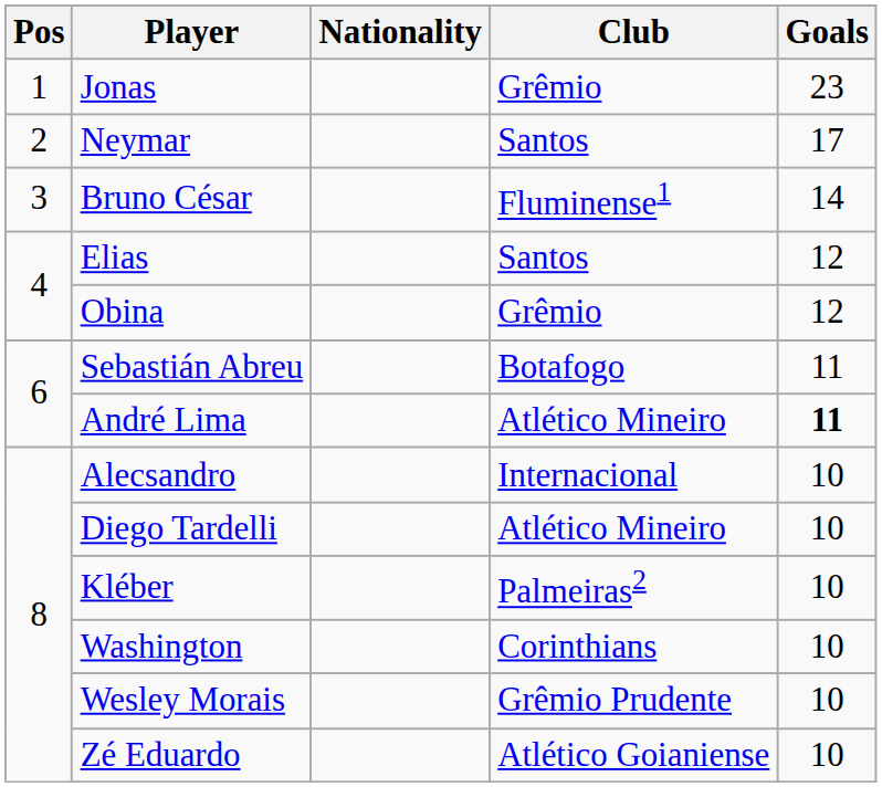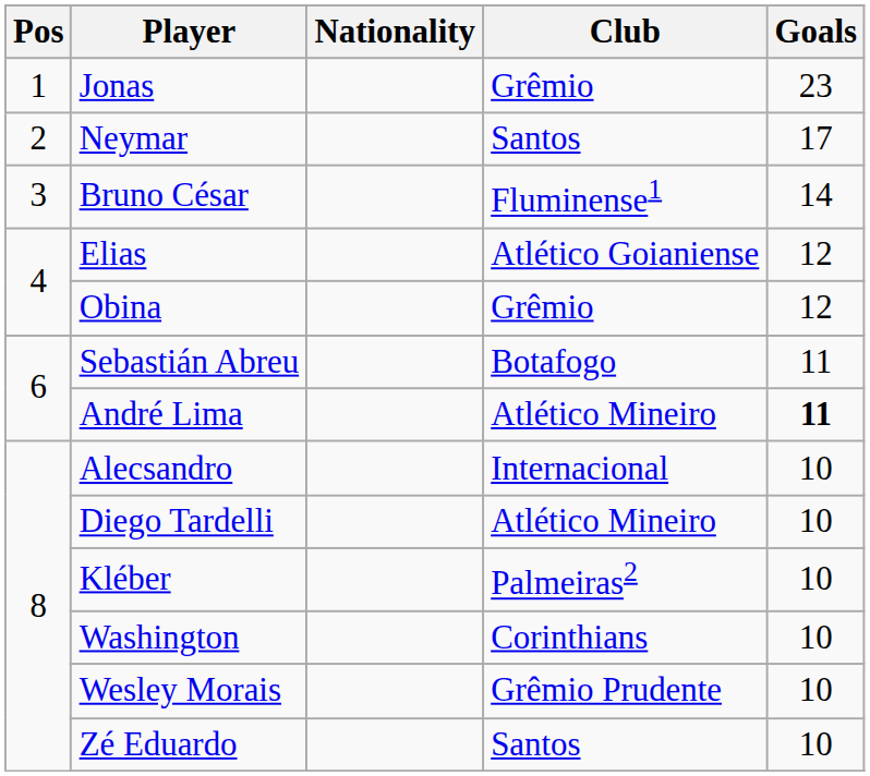Elias | Club: Santos -> Atlético Goianiense
Zé Eduardo | Club: Atlético Goianiense -> Santos
